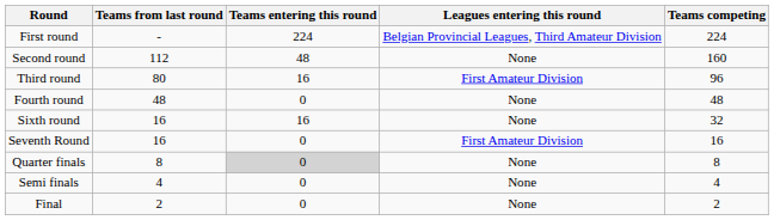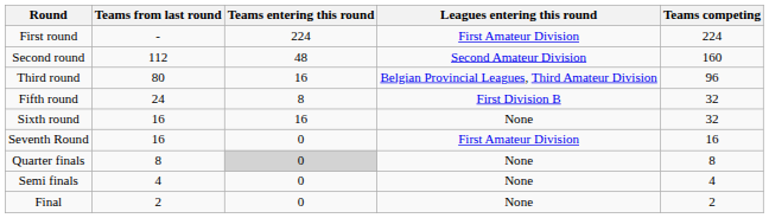First round | Leagues entering this round: Belgian Provincial Leagues, Third Amateur Division -> First Amateur Division
Second round | Leagues entering this round: None -> Second Amateur Division
Third round | Leagues entering this round: First Amateur Division -> Belgian Provincial Leagues, Third Amateur Division
- row: Fourth round | 48 | 0 | None | 48
+ row: Fifth round | 24 | 8 | First Division B | 32
